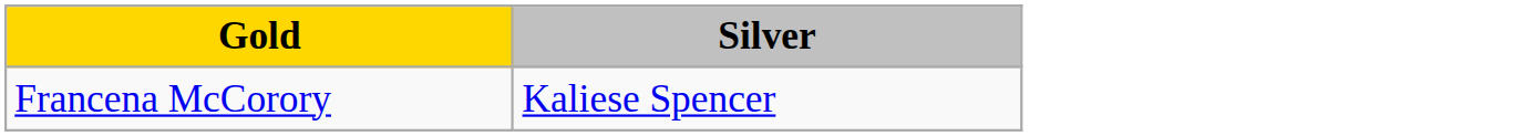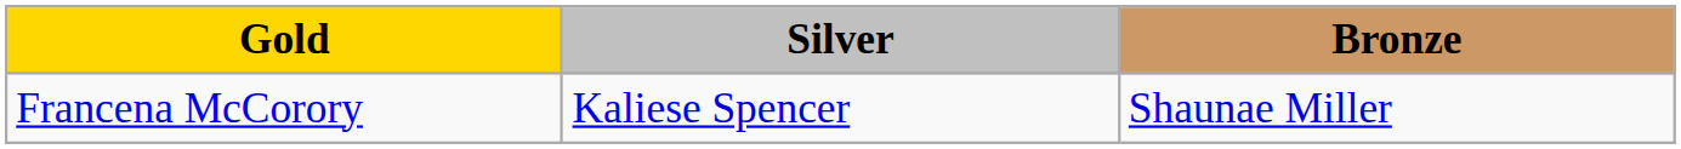+ column: Bronze | Shaunae Miller
